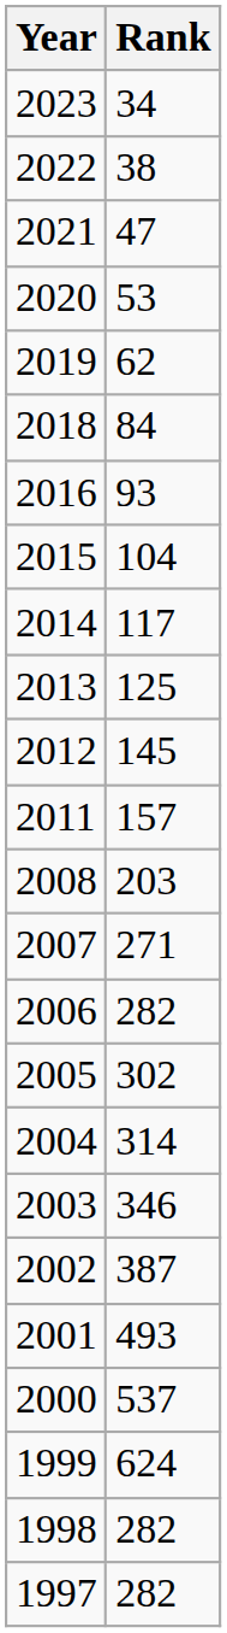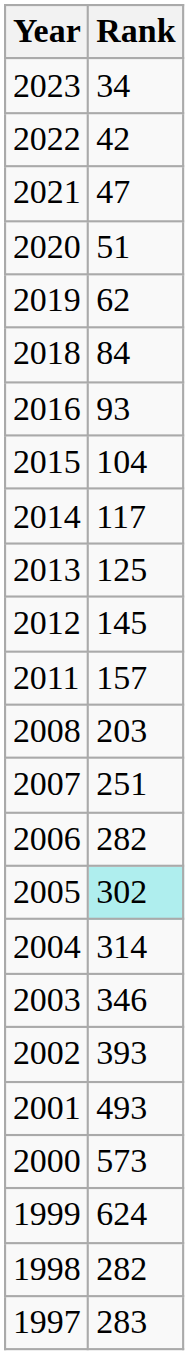2022 | Rank: 38 -> 42
2020 | Rank: 53 -> 51
2007 | Rank: 271 -> 251
2005 | Rank: no background -> paleturquoise background
2002 | Rank: 387 -> 393
2000 | Rank: 537 -> 573
1997 | Rank: 282 -> 283
